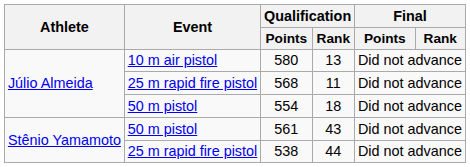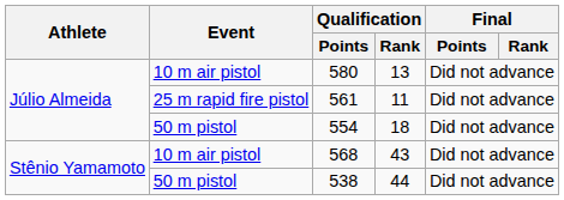11 | Qualification / Points: 568 -> 561
43 | Event: 50 m pistol -> 10 m air pistol
43 | Qualification / Points: 561 -> 568
44 | Event: 25 m rapid fire pistol -> 50 m pistol
